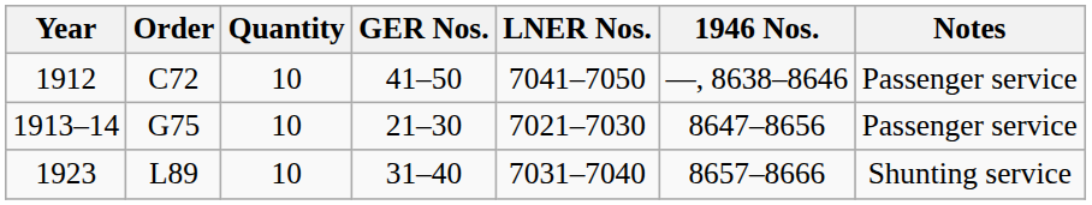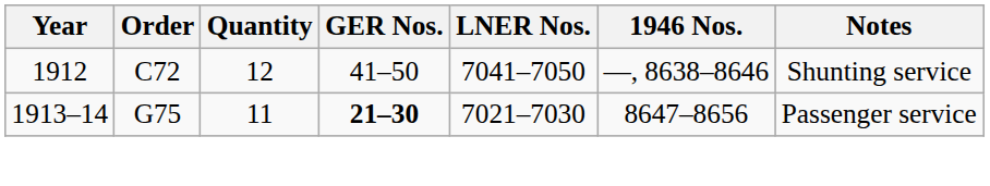1912 | Quantity: 10 -> 12
1912 | Notes: Passenger service -> Shunting service
1913–14 | Quantity: 10 -> 11
1913–14 | GER Nos.: normal -> bold
- row: 1923 | L89 | 10 | 31–40 | 7031–7040 | 8657–8666 | Shunting service
